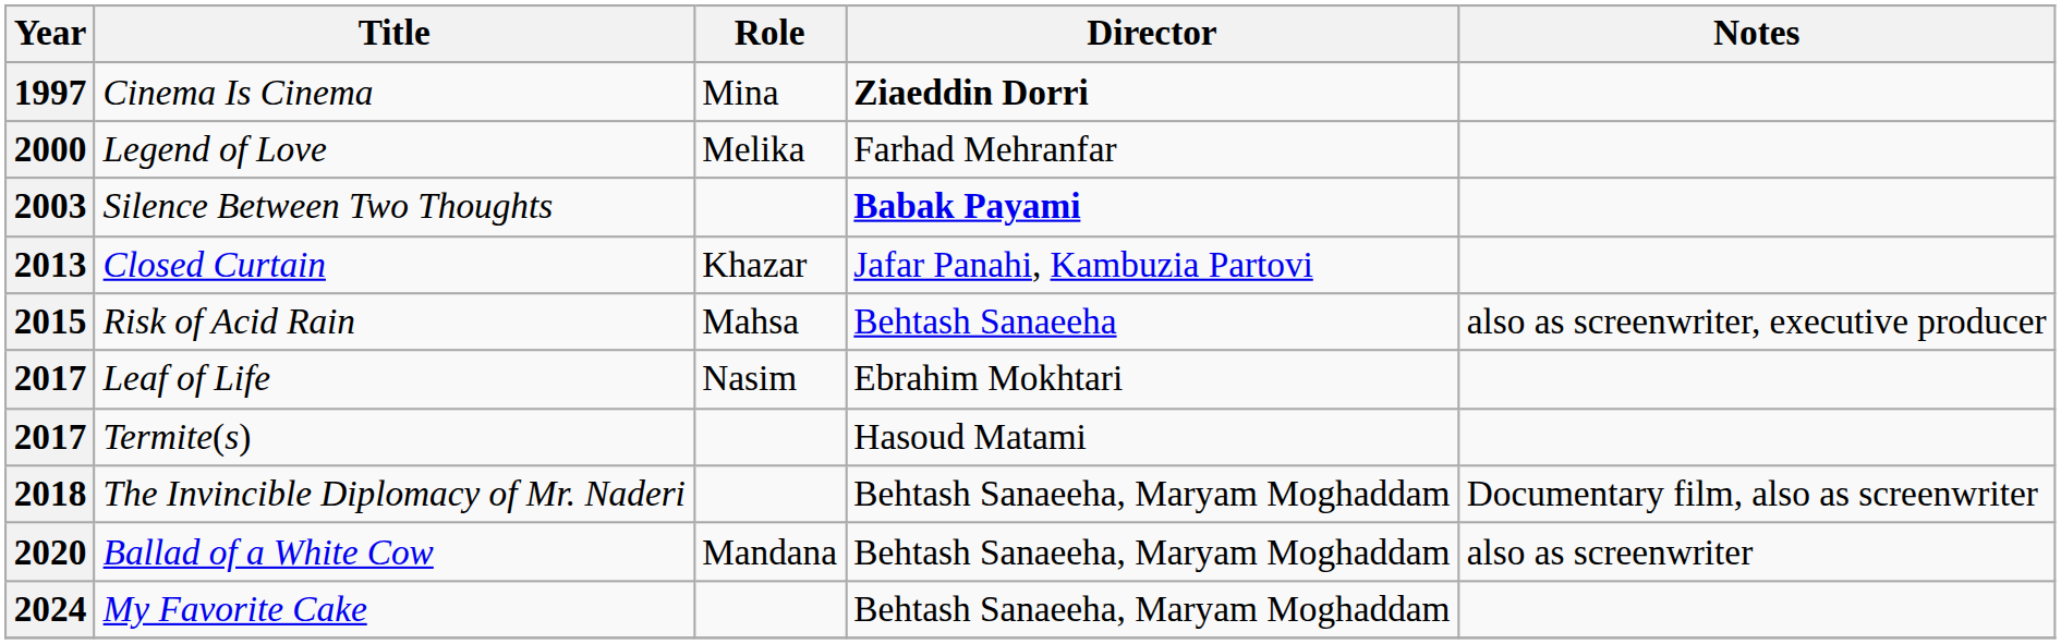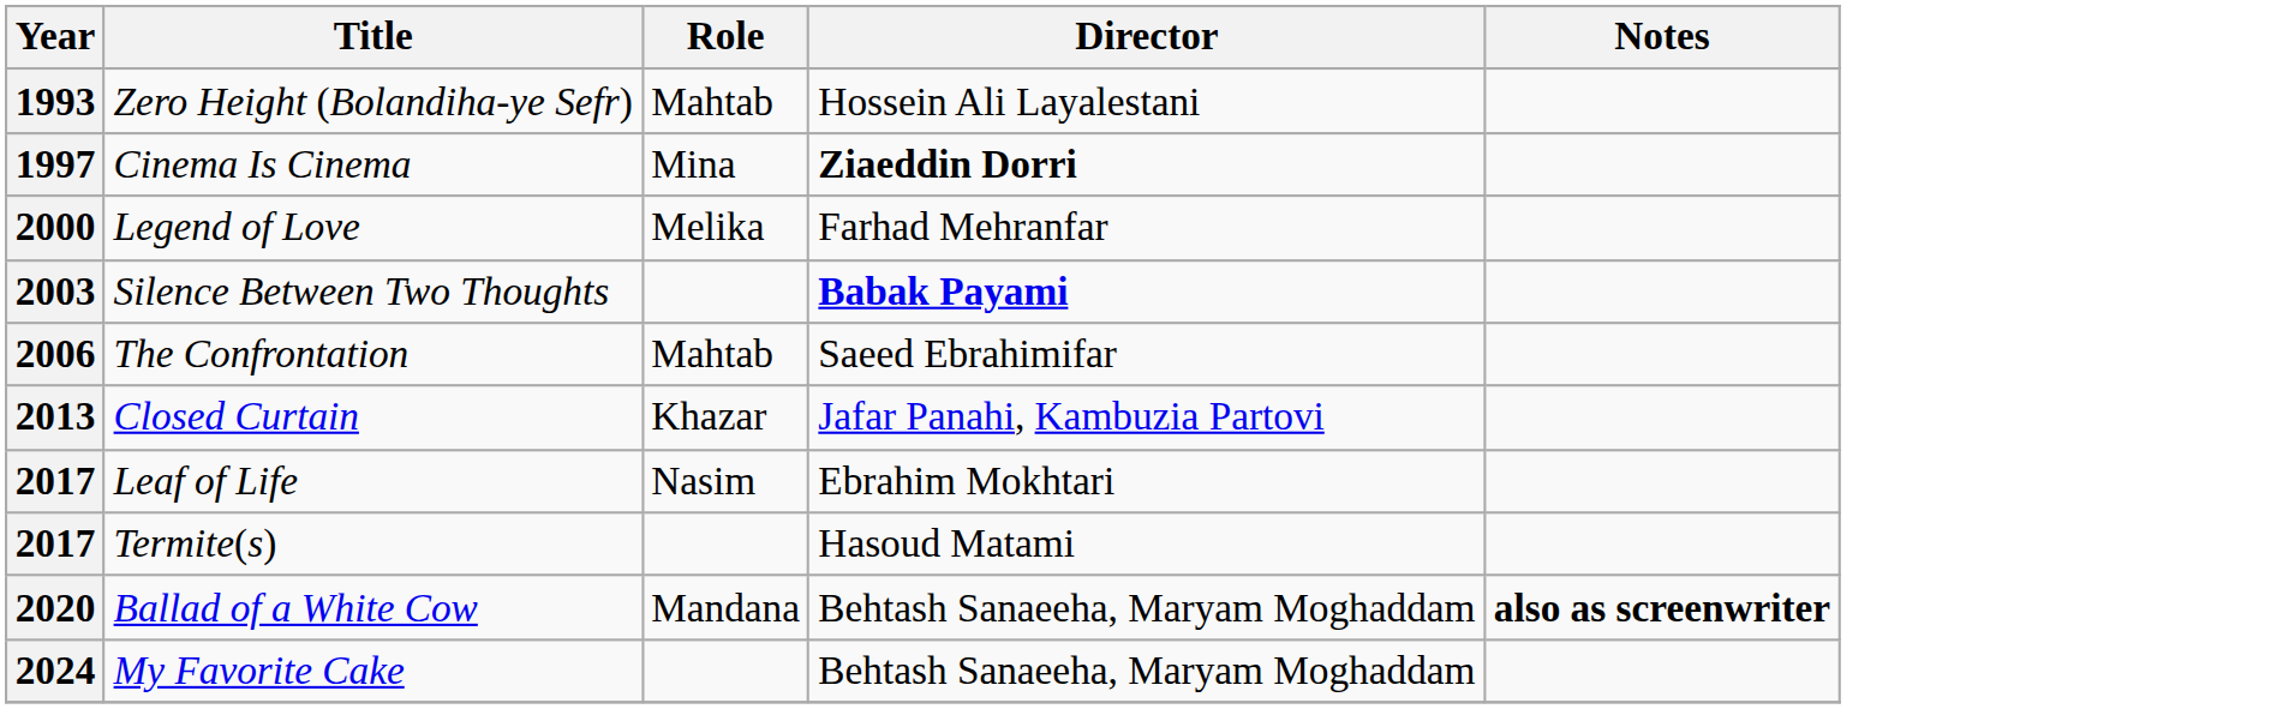+ row: 1993 | Zero Height (Bolandiha-ye Sefr) | Mahtab | Hossein Ali Layalestani
+ row: 2006 | The Confrontation | Mahtab | Saeed Ebrahimifar
- row: 2015 | Risk of Acid Rain | Mahsa | Behtash Sanaeeha | also as screenwriter, executive producer
- row: 2018 | The Invincible Diplomacy of Mr. Naderi | Behtash Sanaeeha, Maryam Moghaddam | Documentary film, also as screenwriter
2020 | Notes: normal -> bold
